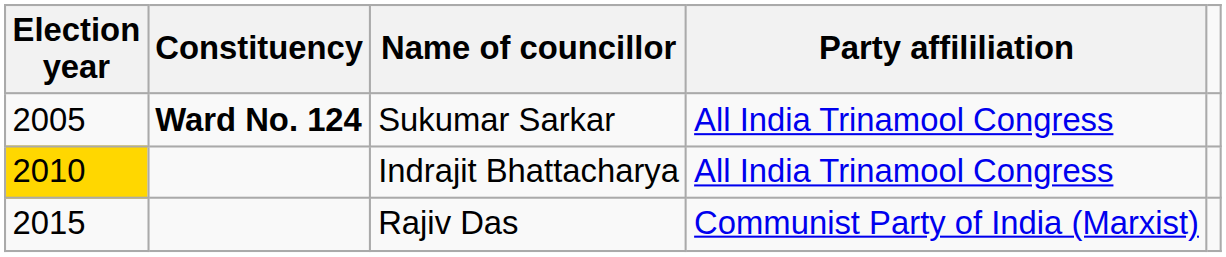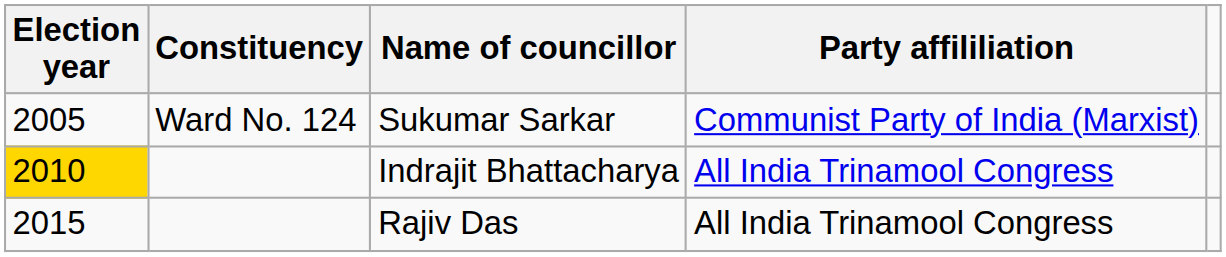Sukumar Sarkar | Constituency: bold -> normal
Sukumar Sarkar | Party affililiation: All India Trinamool Congress -> Communist Party of India (Marxist)
Rajiv Das | Party affililiation: Communist Party of India (Marxist) -> All India Trinamool Congress
